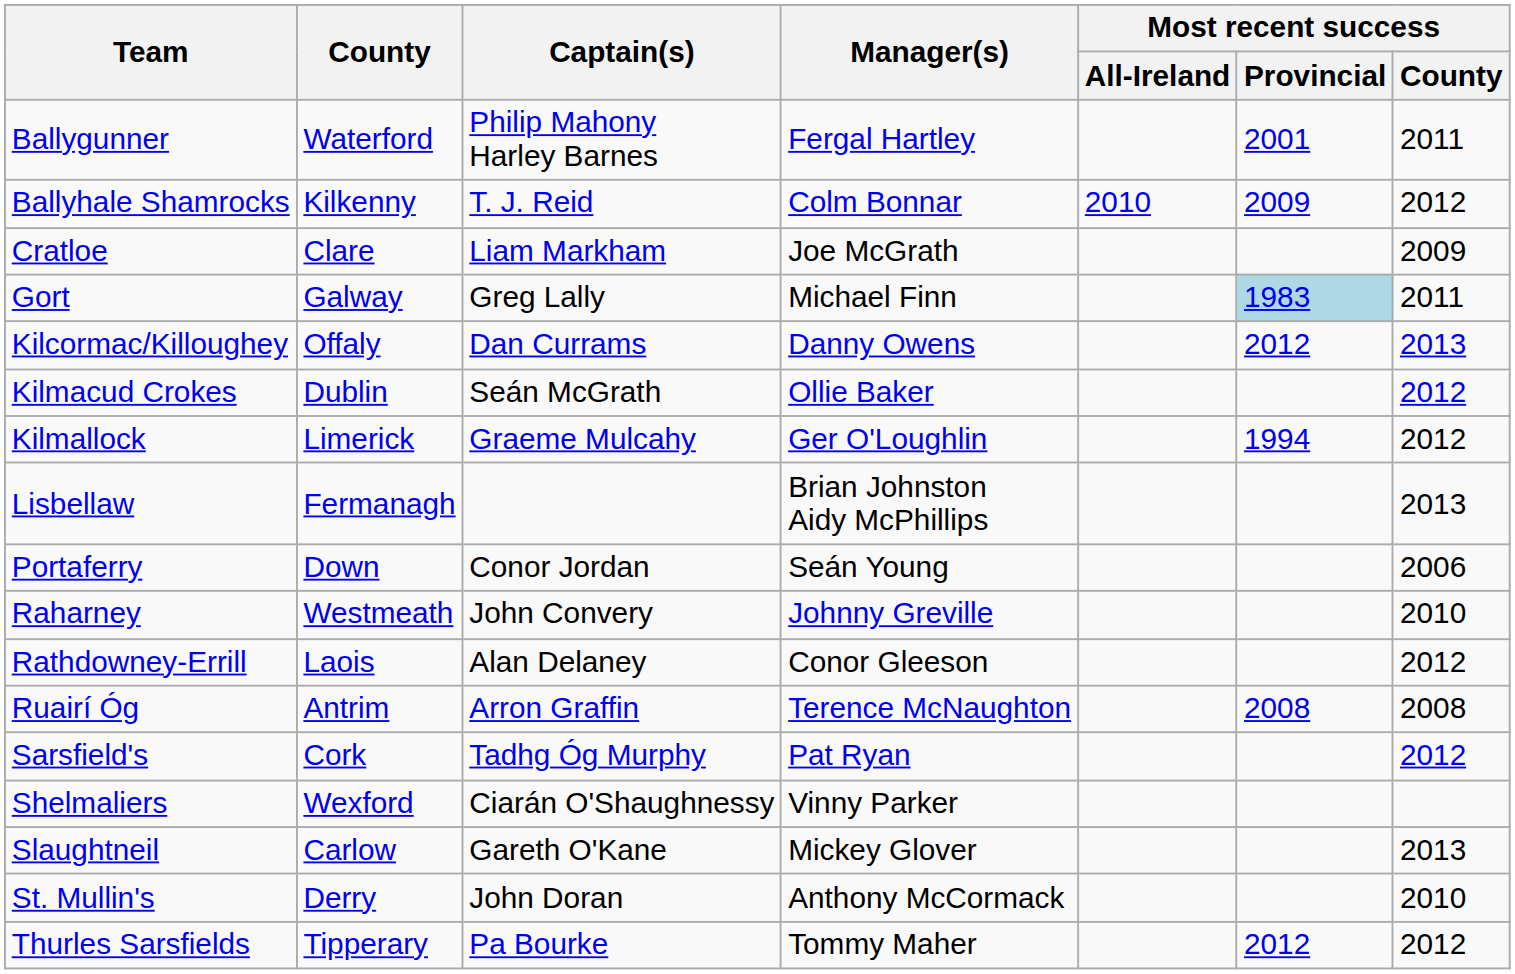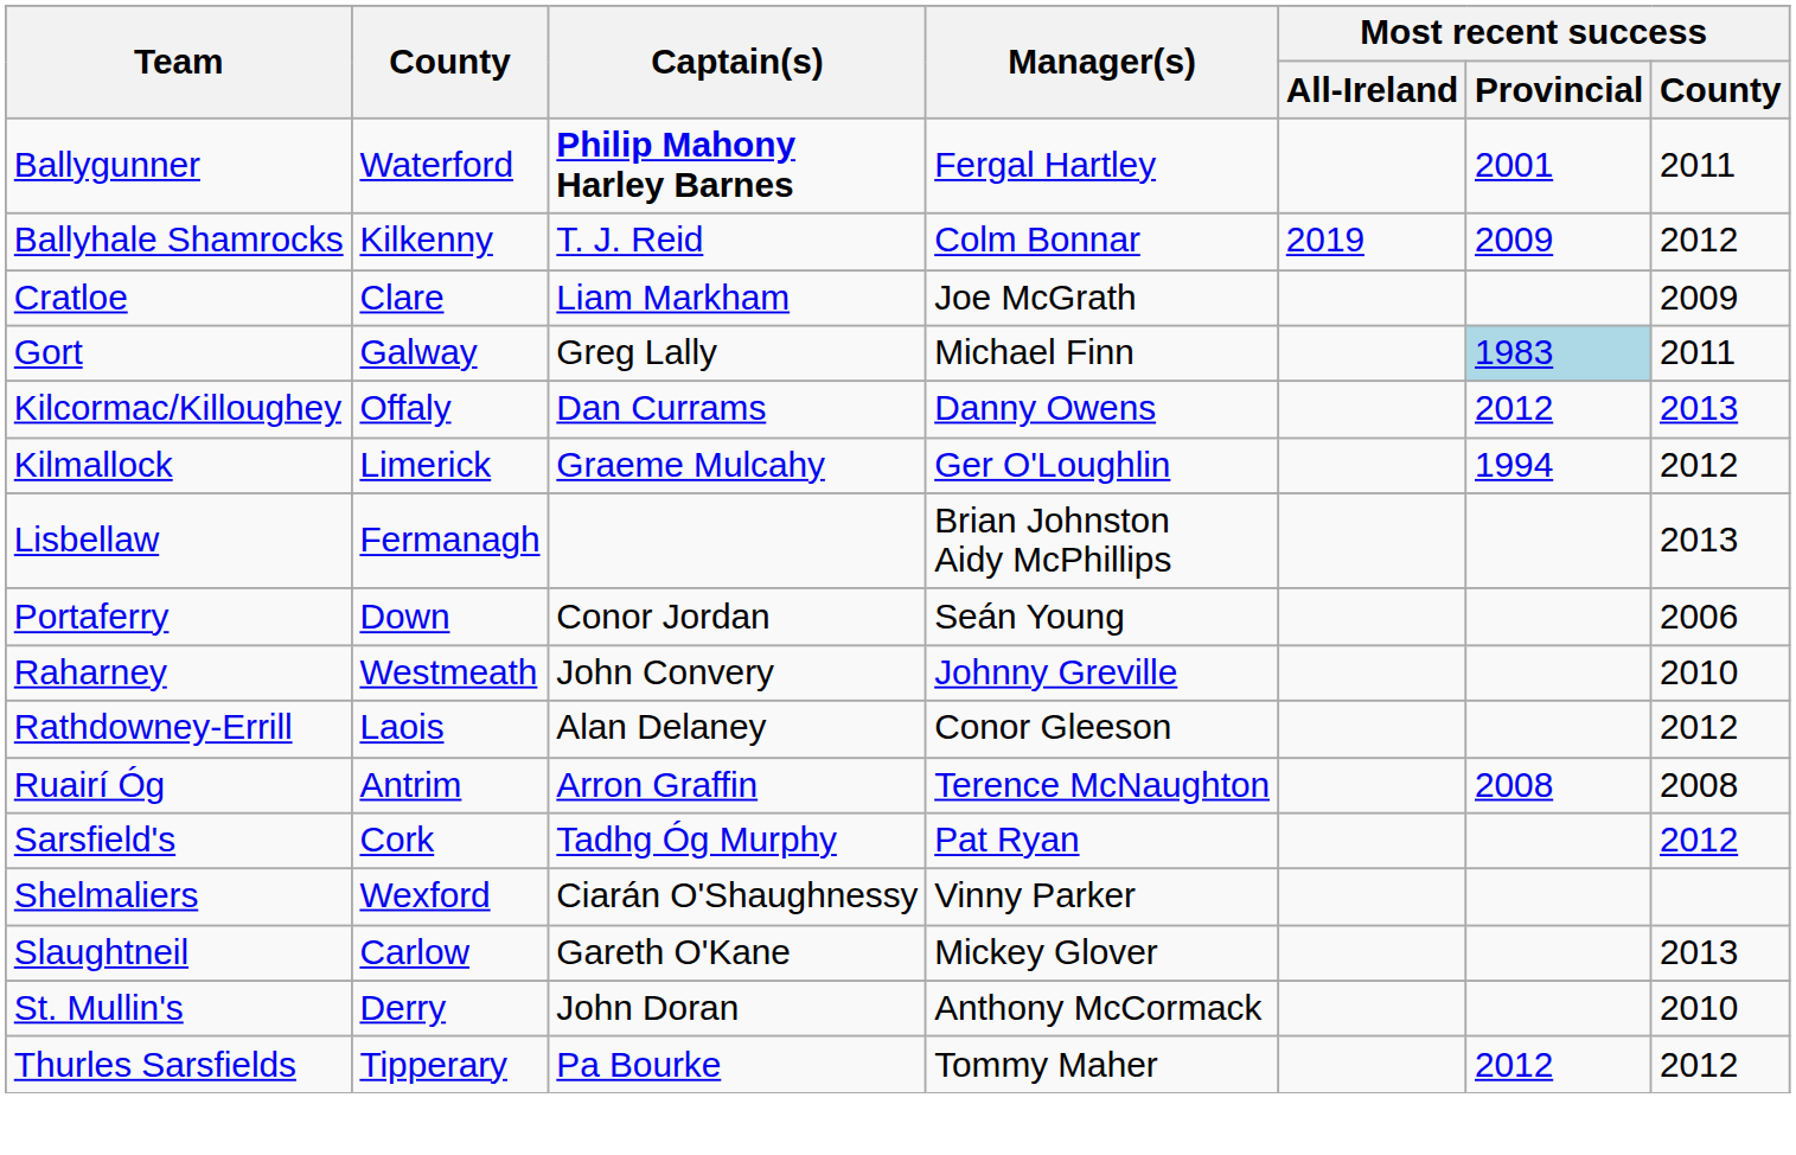Ballygunner | Captain(s): normal -> bold
Ballyhale Shamrocks | Most recent success / All-Ireland: 2010 -> 2019
- row: Kilmacud Crokes | Dublin | Seán McGrath | Ollie Baker | 2012
